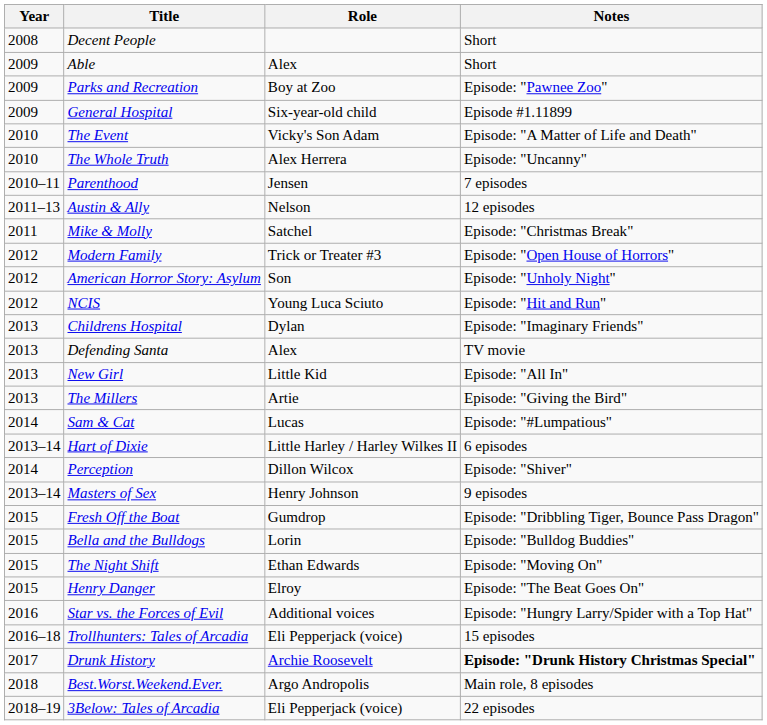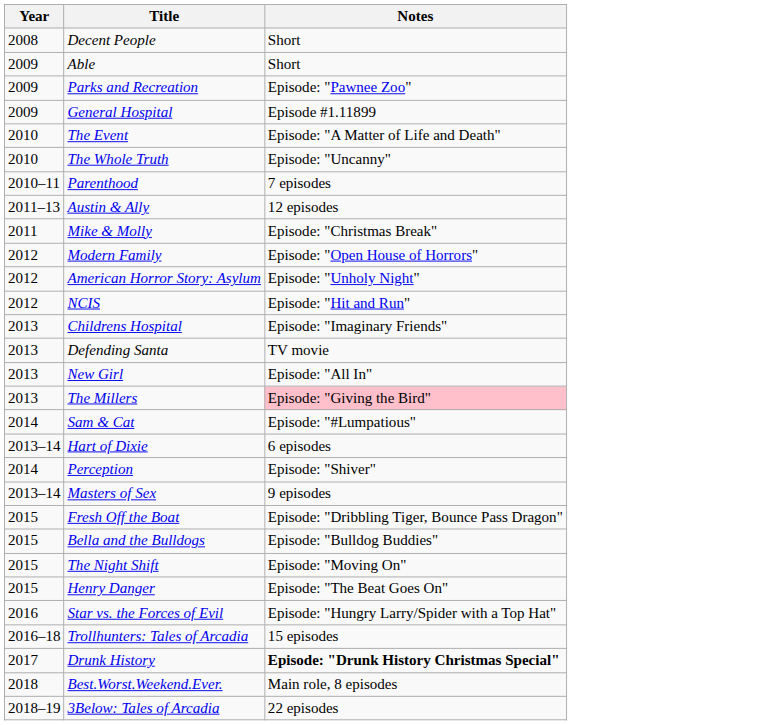- column: Role | Alex | Boy at Zoo | Six-year-old child | Vicky's Son Adam | Alex Herrera | Jensen | Nelson | Satchel | Trick or Treater #3 | Son | Young Luca Sciuto | Dylan | Alex | Little Kid | Artie | Lucas | Little Harley / Harley Wilkes II | Dillon Wilcox | Henry Johnson | Gumdrop | Lorin | Ethan Edwards | Elroy | Additional voices | Eli Pepperjack (voice) | Archie Roosevelt | Argo Andropolis | Eli Pepperjack (voice)
The Millers | Notes: no background -> pink background
